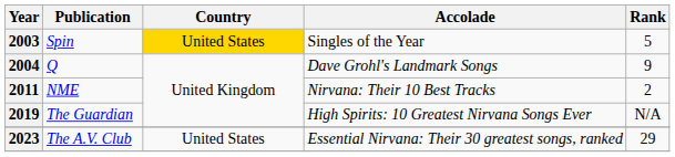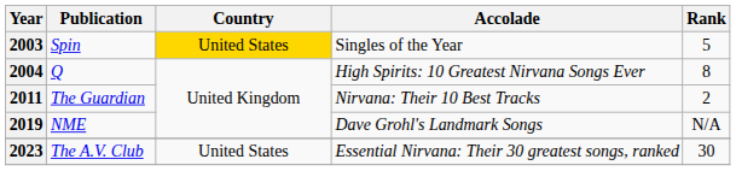2004 | Accolade: Dave Grohl's Landmark Songs -> High Spirits: 10 Greatest Nirvana Songs Ever
2004 | Rank: 9 -> 8
2011 | Publication: NME -> The Guardian
2019 | Publication: The Guardian -> NME
2019 | Accolade: High Spirits: 10 Greatest Nirvana Songs Ever -> Dave Grohl's Landmark Songs
2023 | Rank: 29 -> 30
